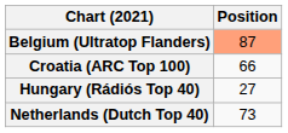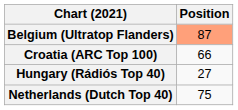Netherlands (Dutch Top 40) | Position: 73 -> 75
